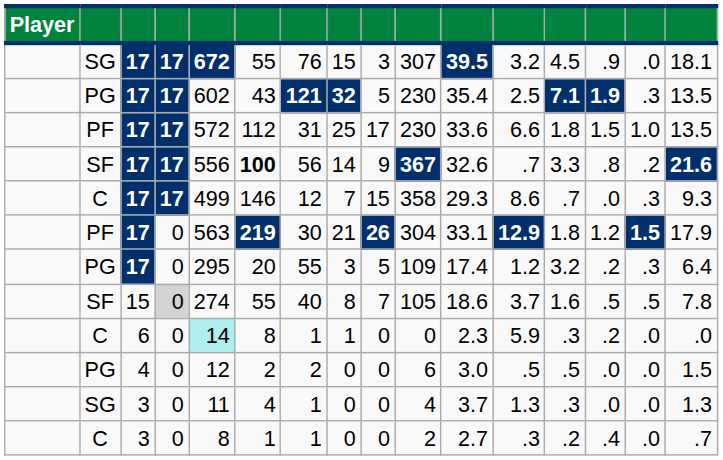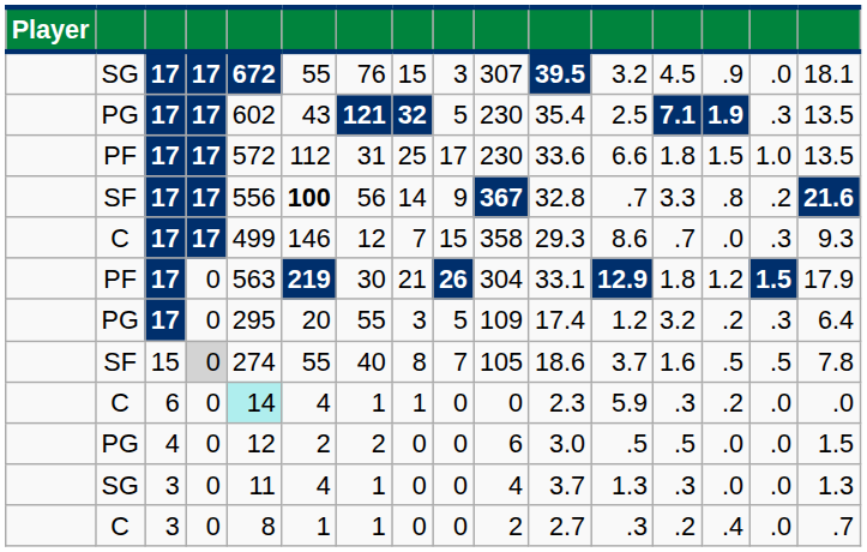SF / 17 | column 11: 32.6 -> 32.8
C / 6 | column 6: 8 -> 4
